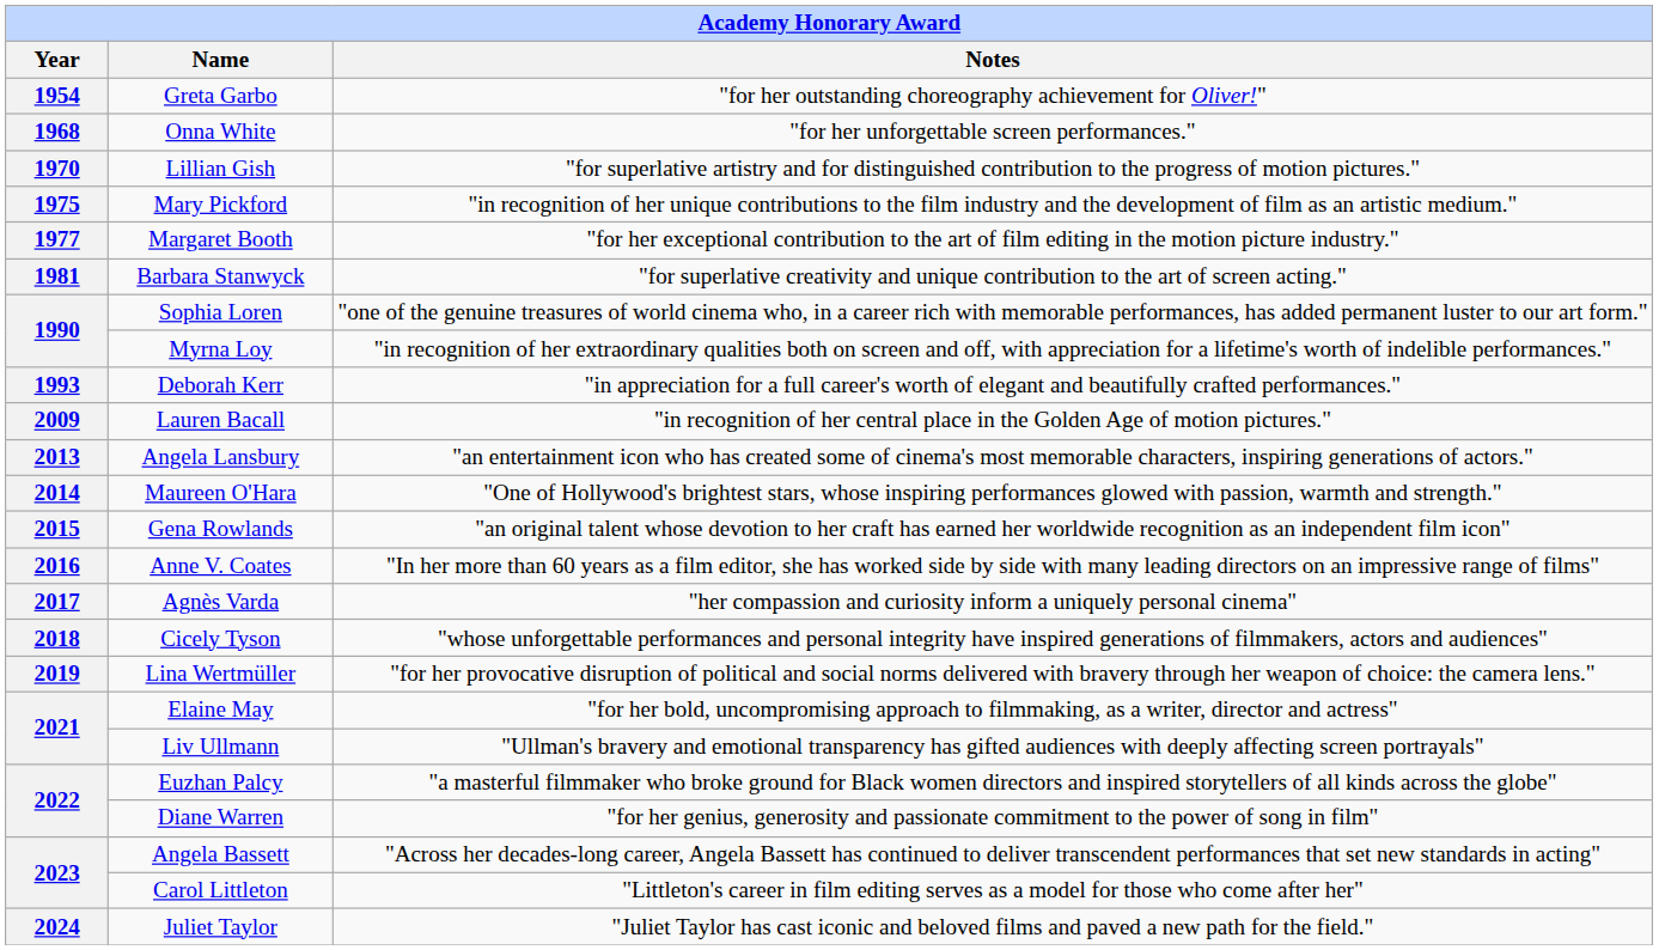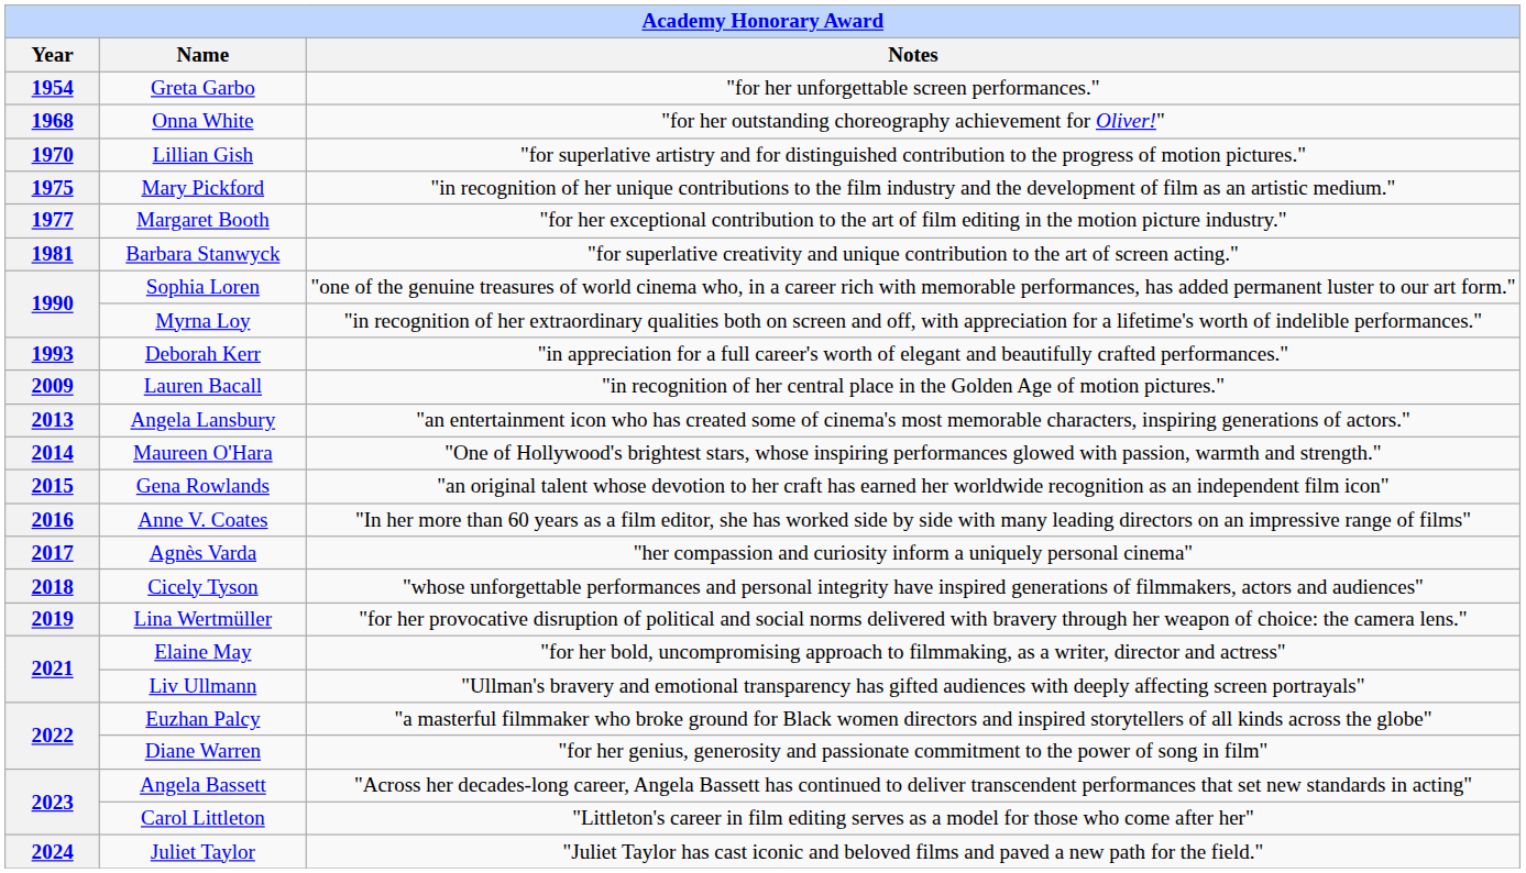Greta Garbo | Notes: "for her outstanding choreography achievement for Oliver!" -> "for her unforgettable screen performances."
Onna White | Notes: "for her unforgettable screen performances." -> "for her outstanding choreography achievement for Oliver!"
